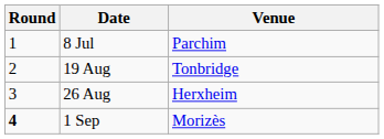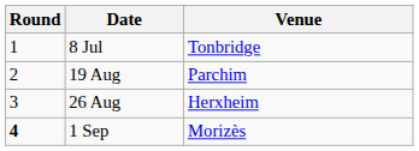8 Jul | Venue: Parchim -> Tonbridge
19 Aug | Venue: Tonbridge -> Parchim
